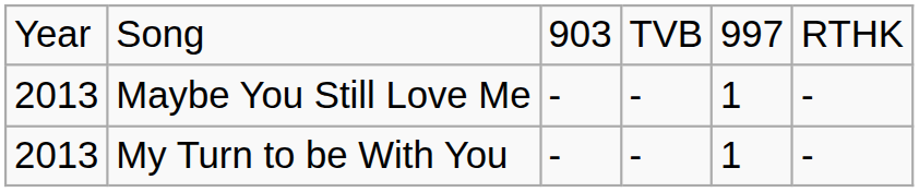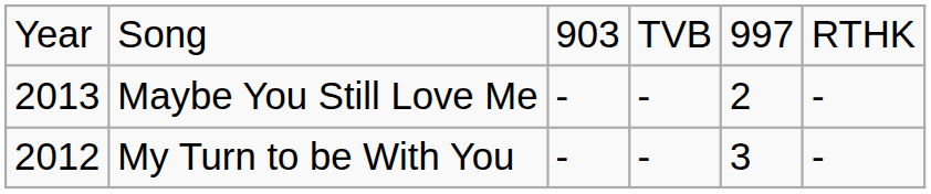Maybe You Still Love Me | column 5: 1 -> 2
My Turn to be With You | column 1: 2013 -> 2012
My Turn to be With You | column 5: 1 -> 3
